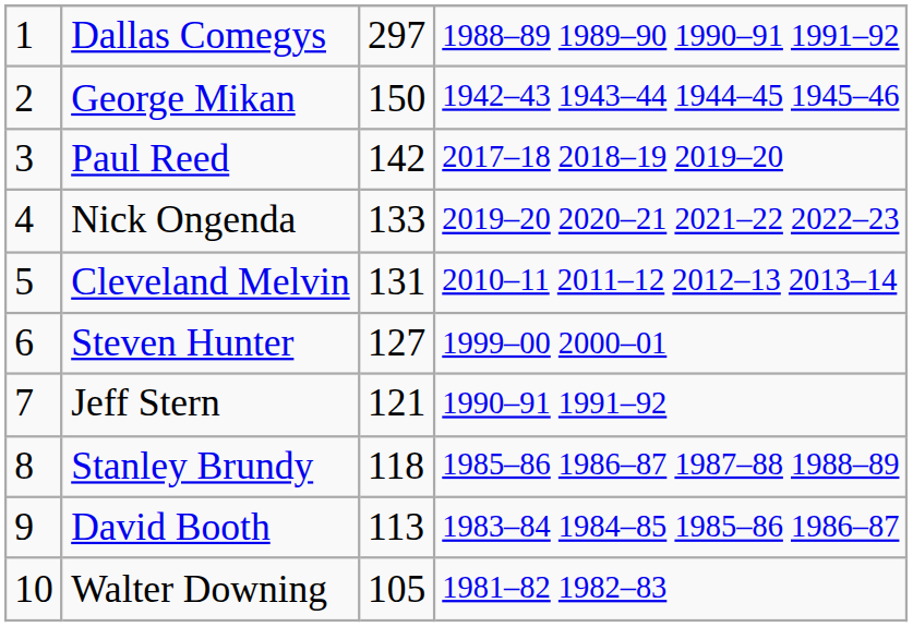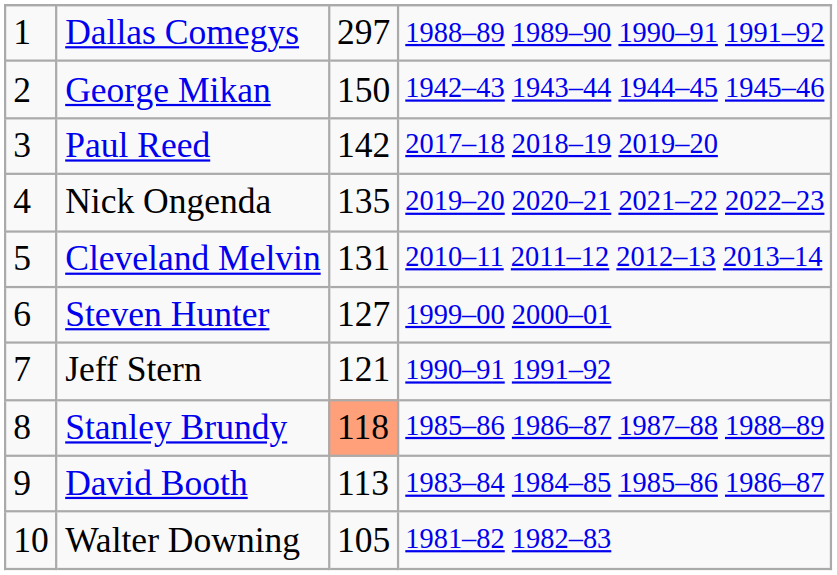Nick Ongenda | column 3: 133 -> 135
Stanley Brundy | column 3: no background -> lightsalmon background
